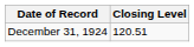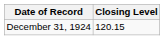December 31, 1924 | Closing Level: 120.51 -> 120.15
